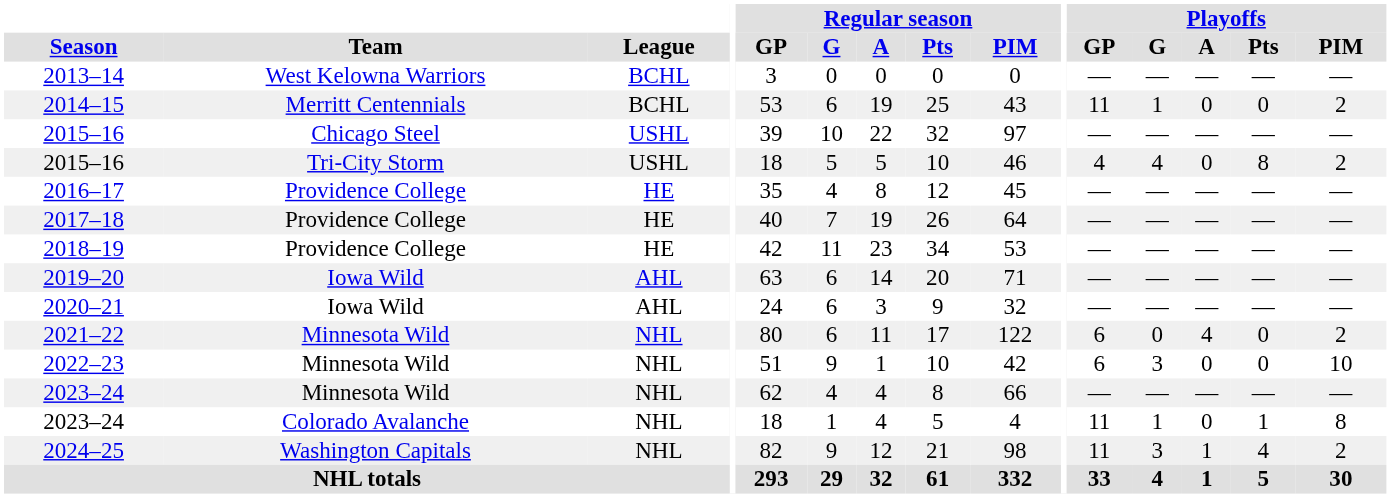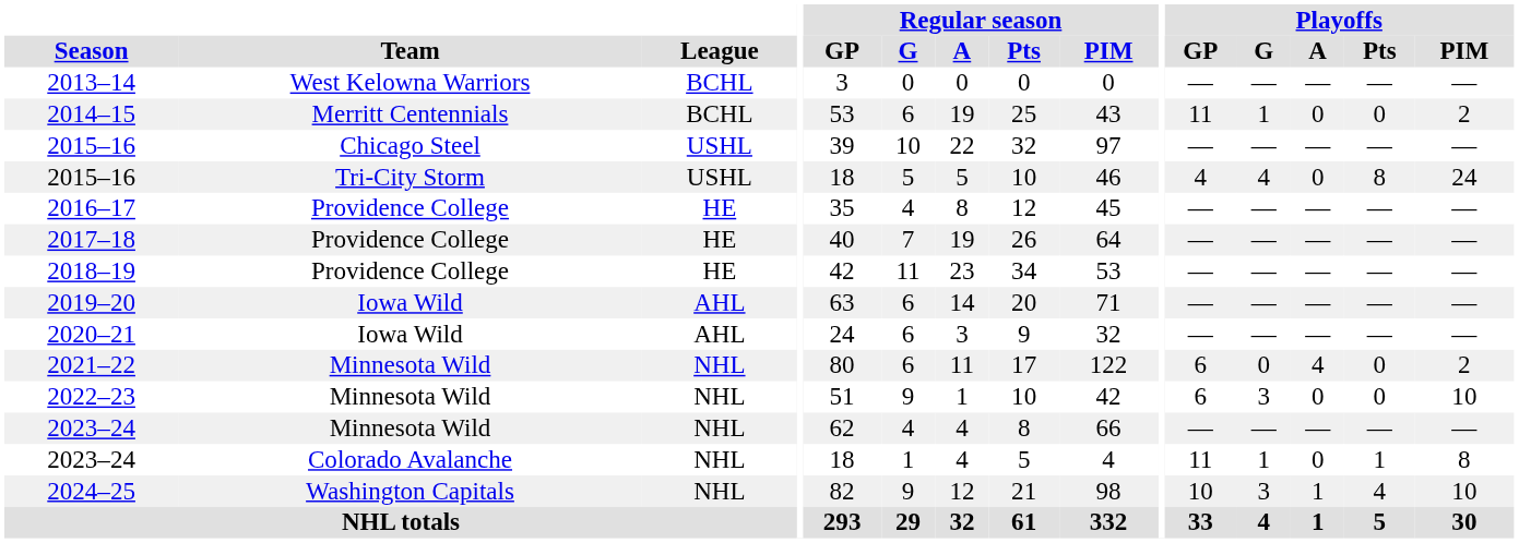2015–16 / Tri-City Storm | Playoffs / PIM: 2 -> 24
2024–25 | Playoffs / GP: 11 -> 10
2024–25 | Playoffs / PIM: 2 -> 10
